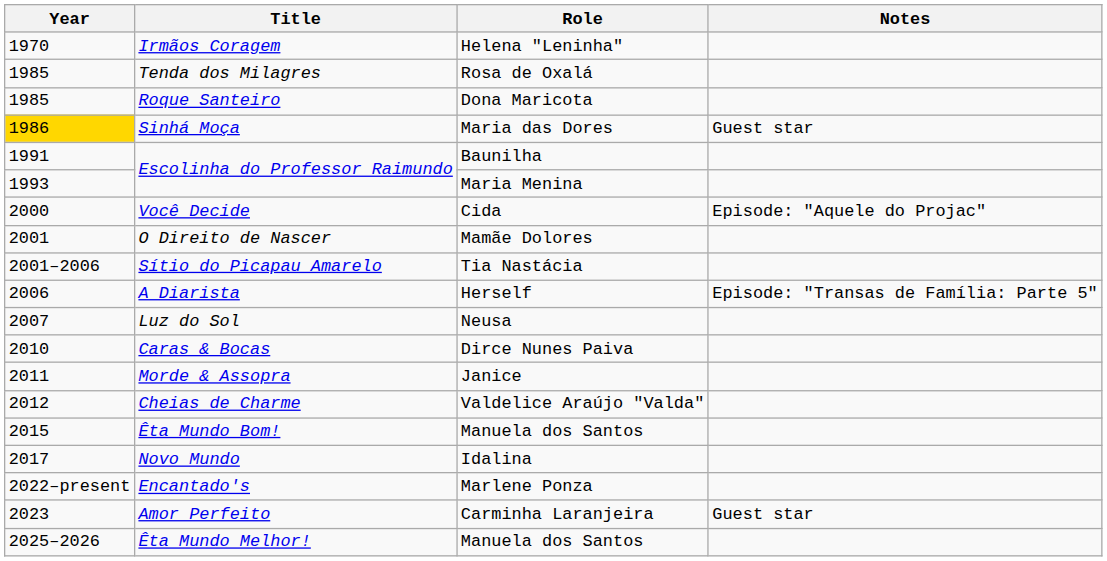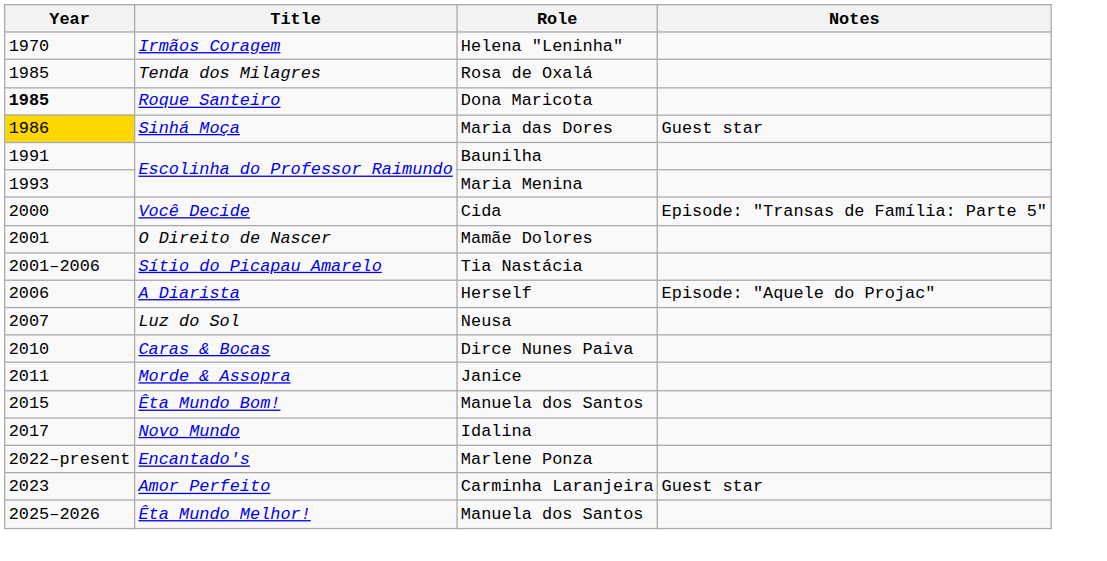Roque Santeiro | Year: normal -> bold
Você Decide | Notes: Episode: "Aquele do Projac" -> Episode: "Transas de Família: Parte 5"
A Diarista | Notes: Episode: "Transas de Família: Parte 5" -> Episode: "Aquele do Projac"
- row: 2012 | Cheias de Charme | Valdelice Araújo "Valda"
